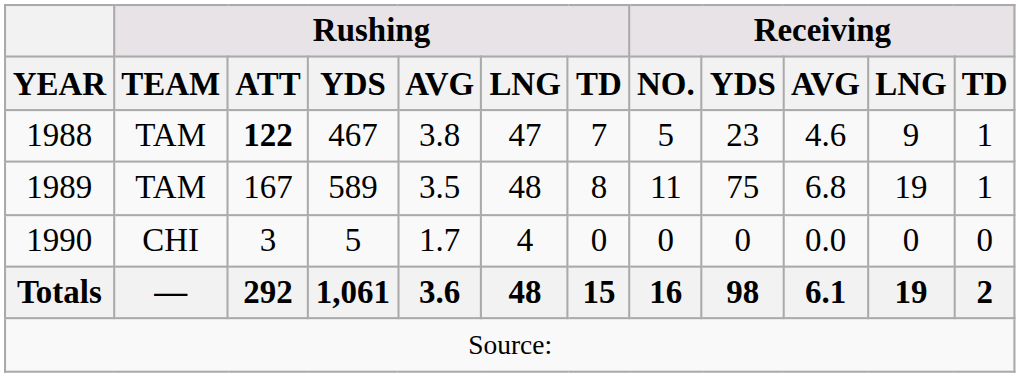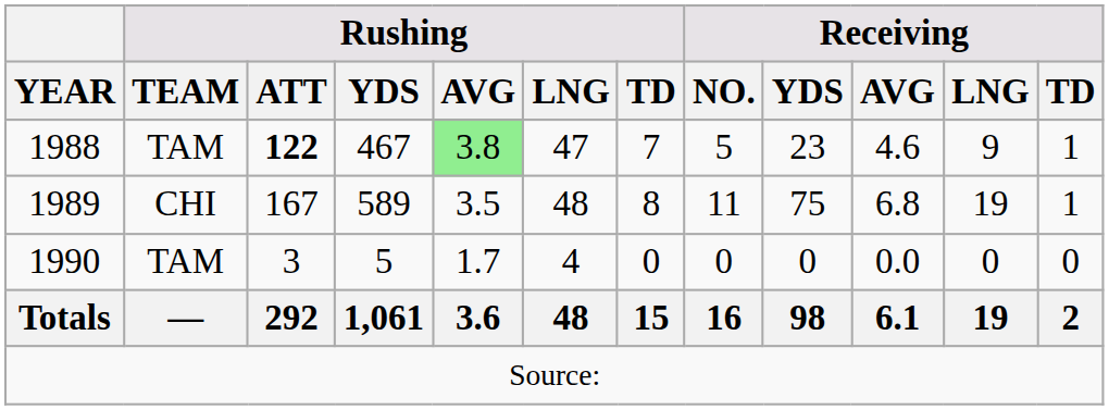1988 | Rushing / AVG: no background -> lightgreen background
1989 | Rushing / TEAM: TAM -> CHI
1990 | Rushing / TEAM: CHI -> TAM
